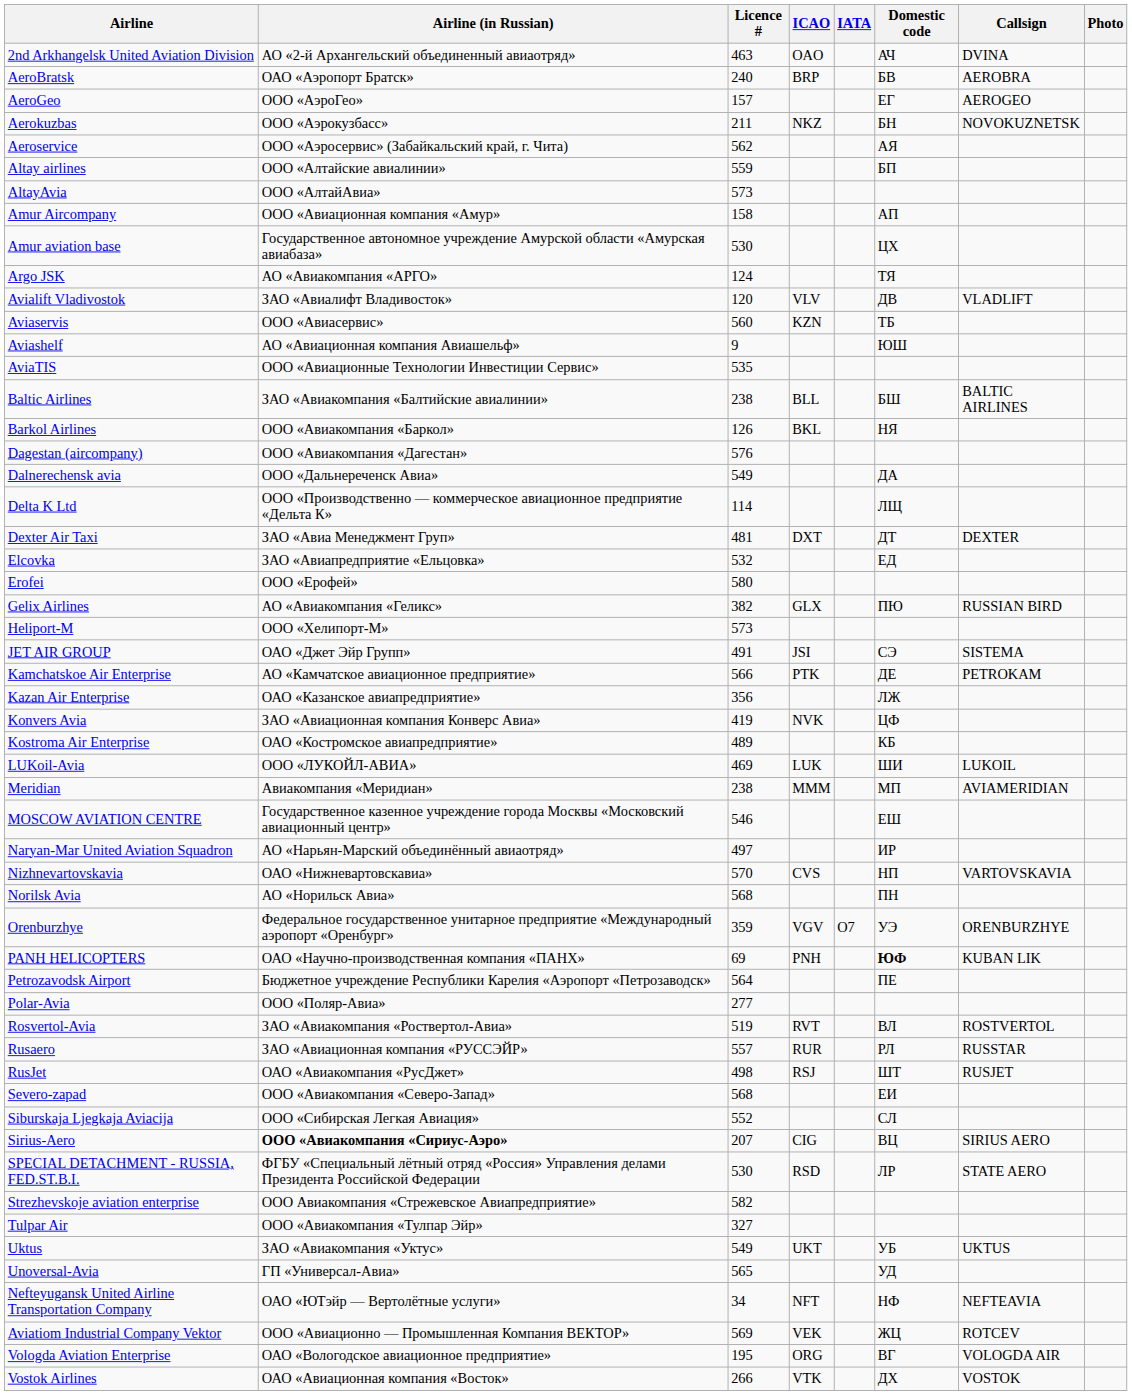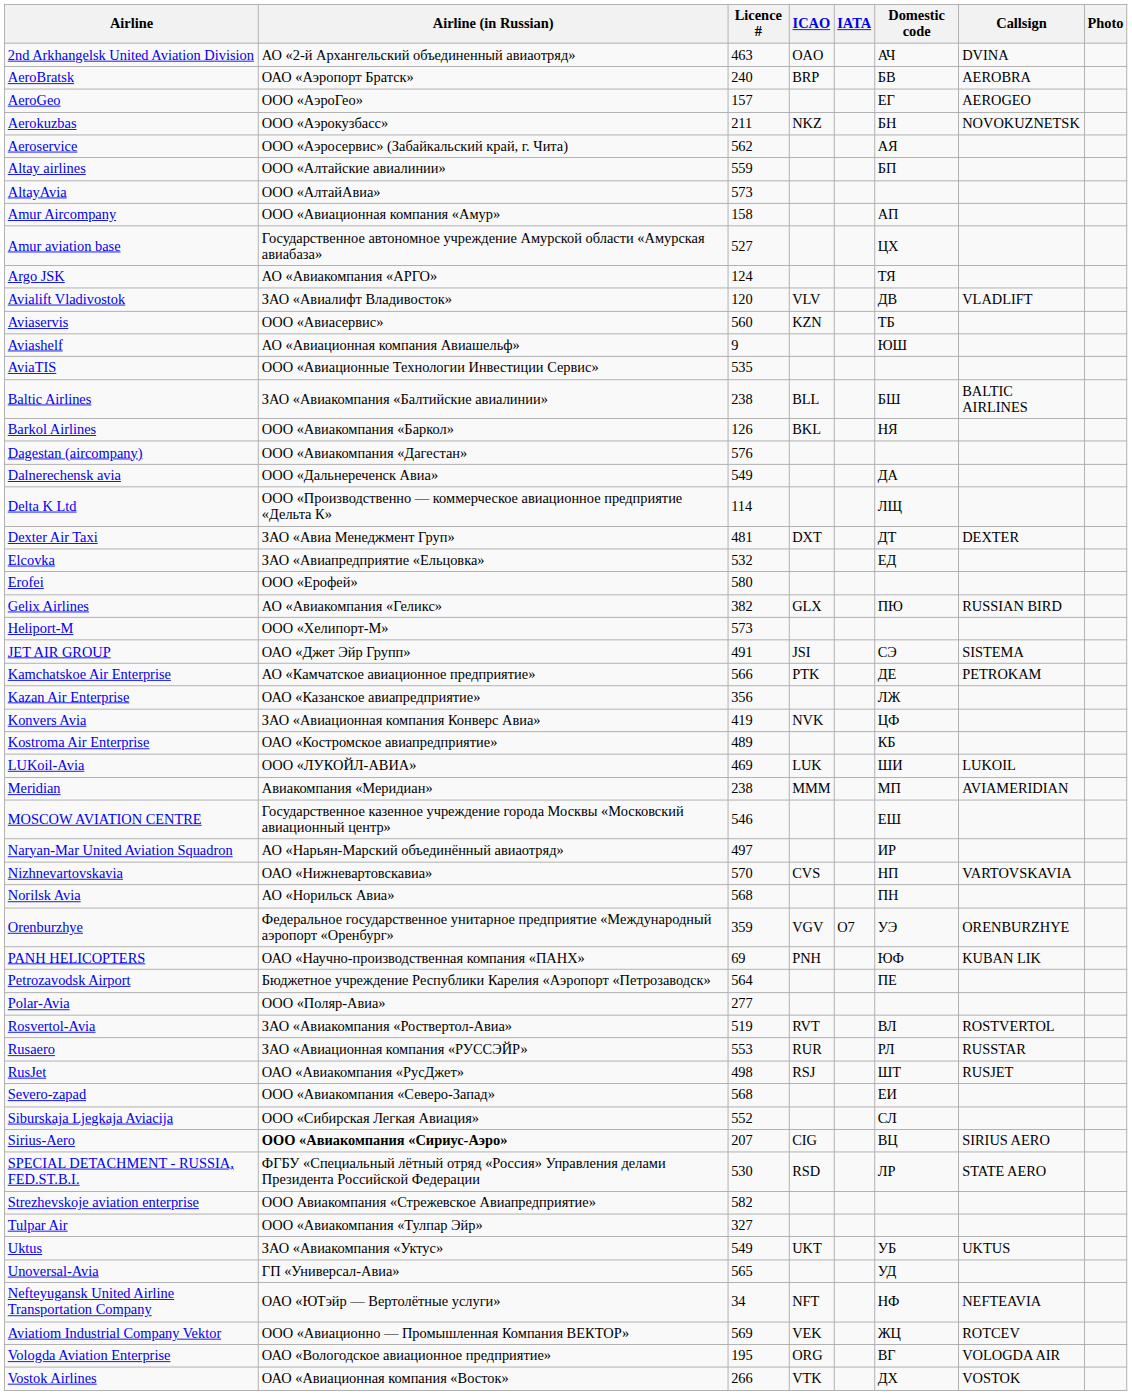Amur aviation base | Licence #: 530 -> 527
PANH HELICOPTERS | Domestic code: bold -> normal
Rusaero | Licence #: 557 -> 553
